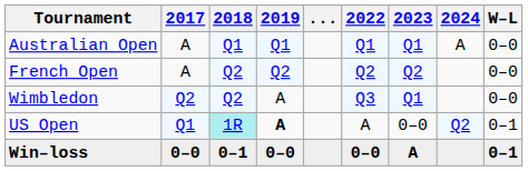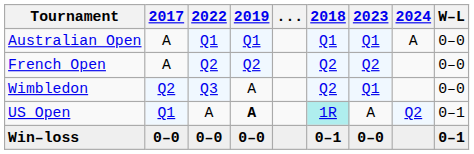columns swapped: 2018 <-> 2022
US Open | 2023: 0–0 -> A
Win–loss | 2023: A -> 0–0
